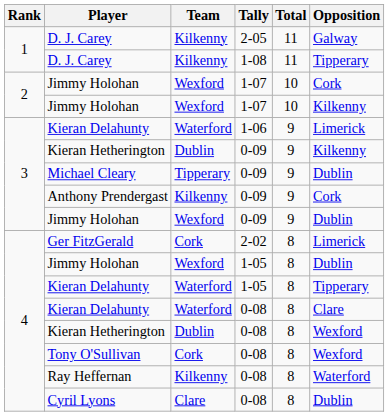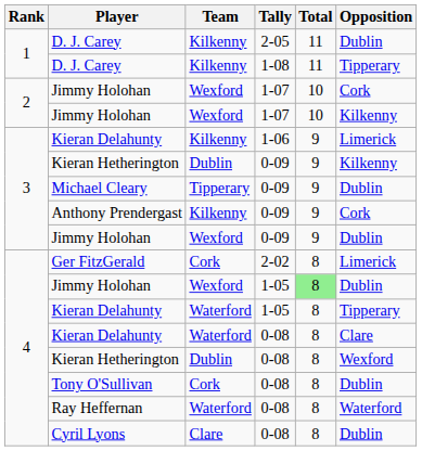D. J. Carey / 2-05 | Opposition: Galway -> Dublin
Kieran Delahunty / 1-06 | Team: Waterford -> Kilkenny
Jimmy Holohan / 1-05 | Total: no background -> lightgreen background
Tony O'Sullivan | Opposition: Wexford -> Dublin
Ray Heffernan | Team: Kilkenny -> Waterford
